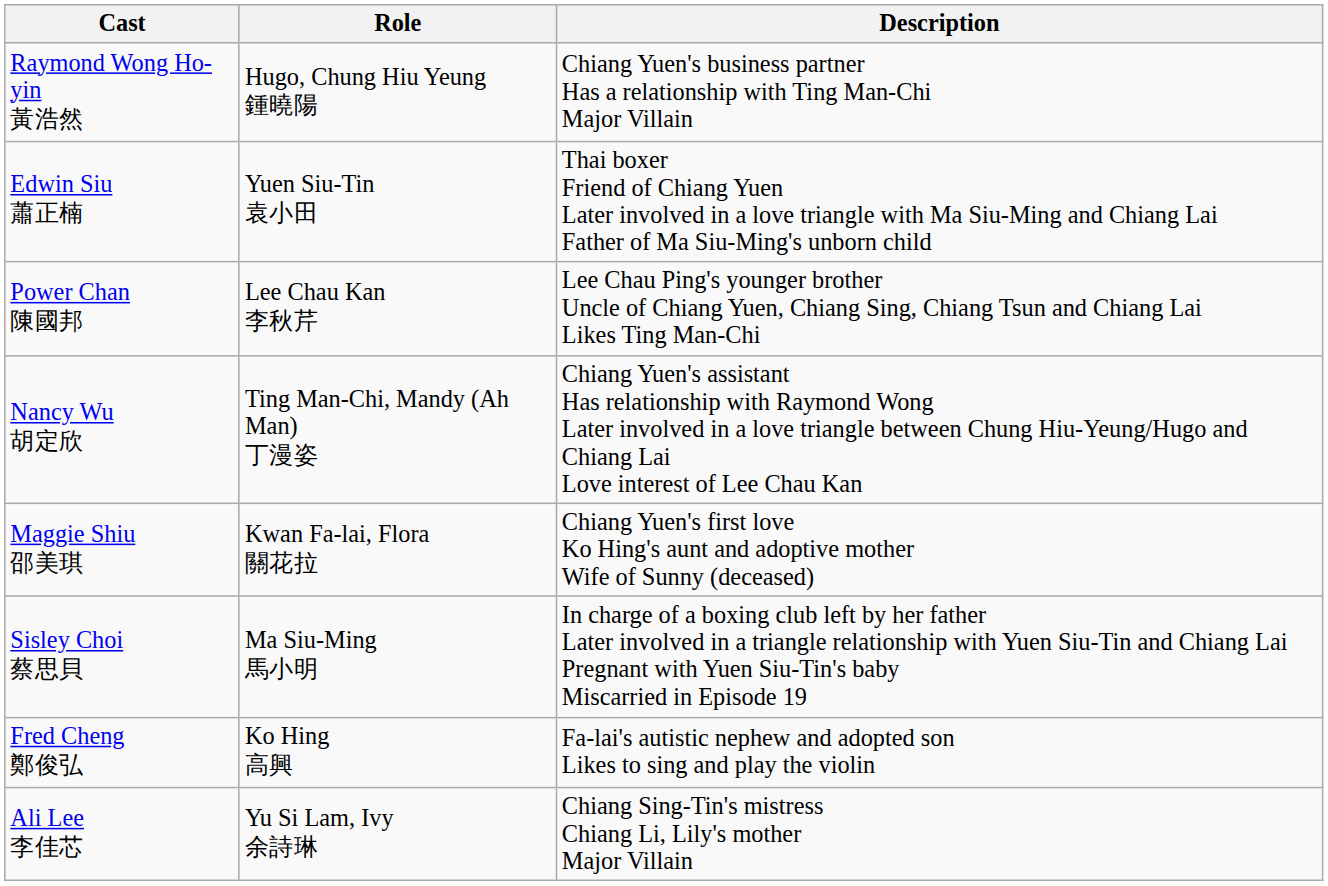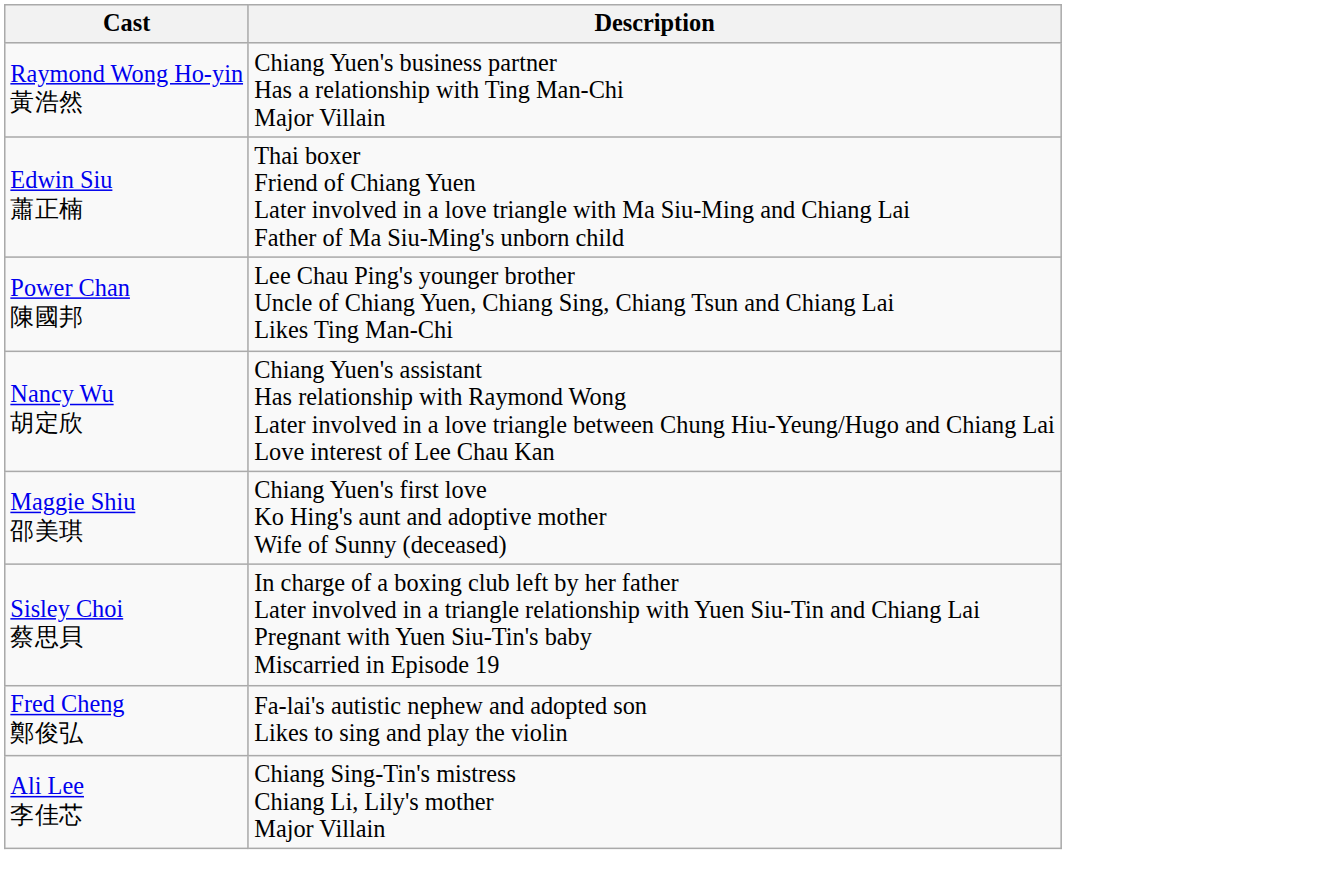- column: Role | Hugo, Chung Hiu Yeung 鍾曉陽 | Yuen Siu-Tin 袁小田 | Lee Chau Kan 李秋芹 | Ting Man-Chi, Mandy (Ah Man) 丁漫姿 | Kwan Fa-lai, Flora 關花拉 | Ma Siu-Ming 馬小明 | Ko Hing 高興 | Yu Si Lam, Ivy 余詩琳
